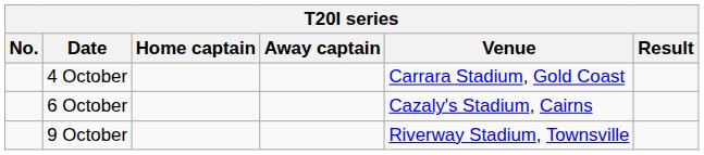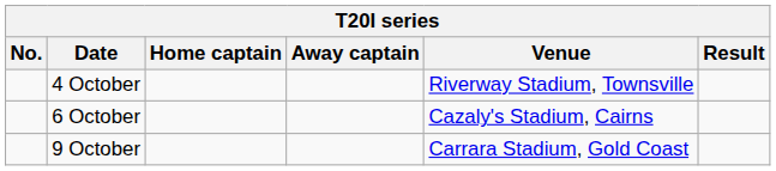4 October | Venue: Carrara Stadium, Gold Coast -> Riverway Stadium, Townsville
9 October | Venue: Riverway Stadium, Townsville -> Carrara Stadium, Gold Coast
